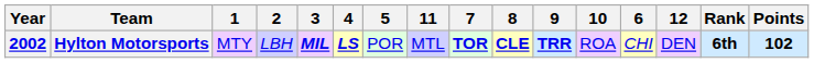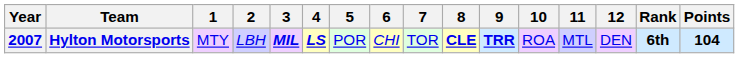columns swapped: 6 <-> 11
Hylton Motorsports | Year: 2002 -> 2007
Hylton Motorsports | 7: bold -> normal
Hylton Motorsports | Points: 102 -> 104
